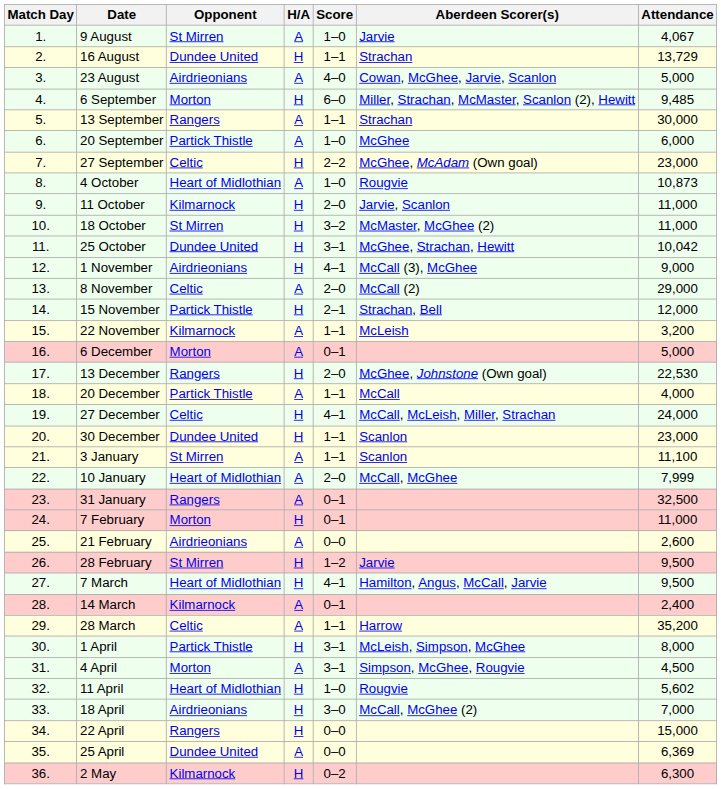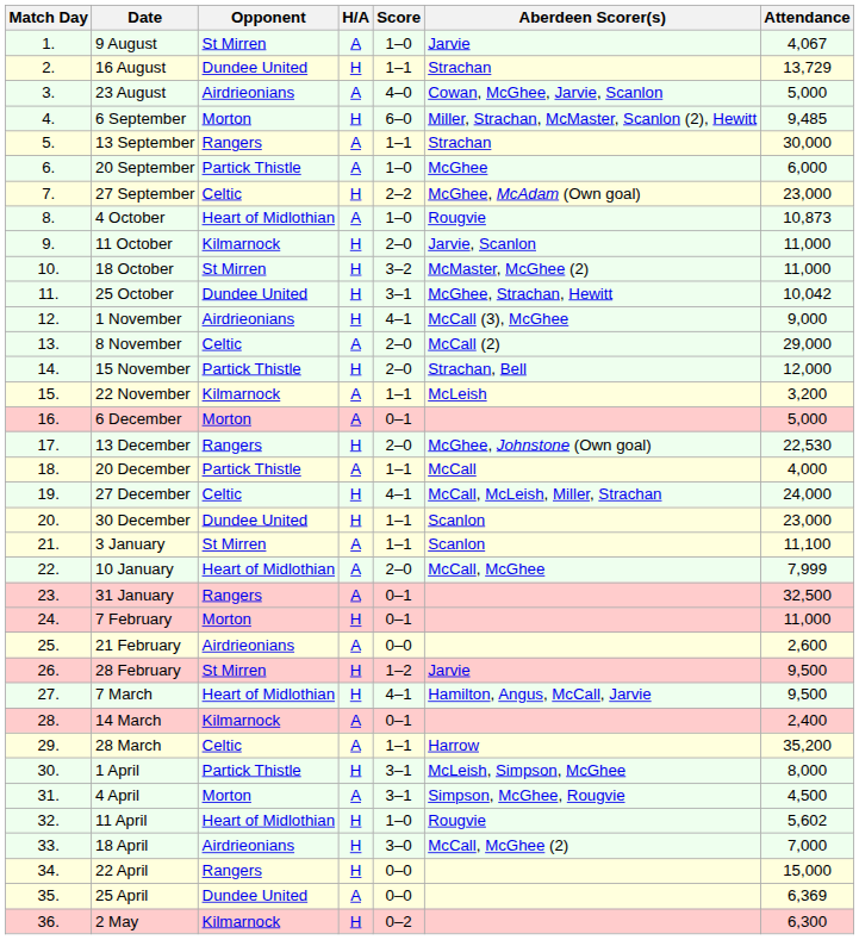15 November | Score: 2–1 -> 2–0
